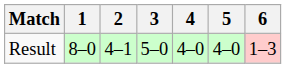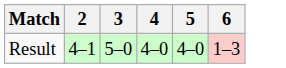- column: 1 | 8–0
